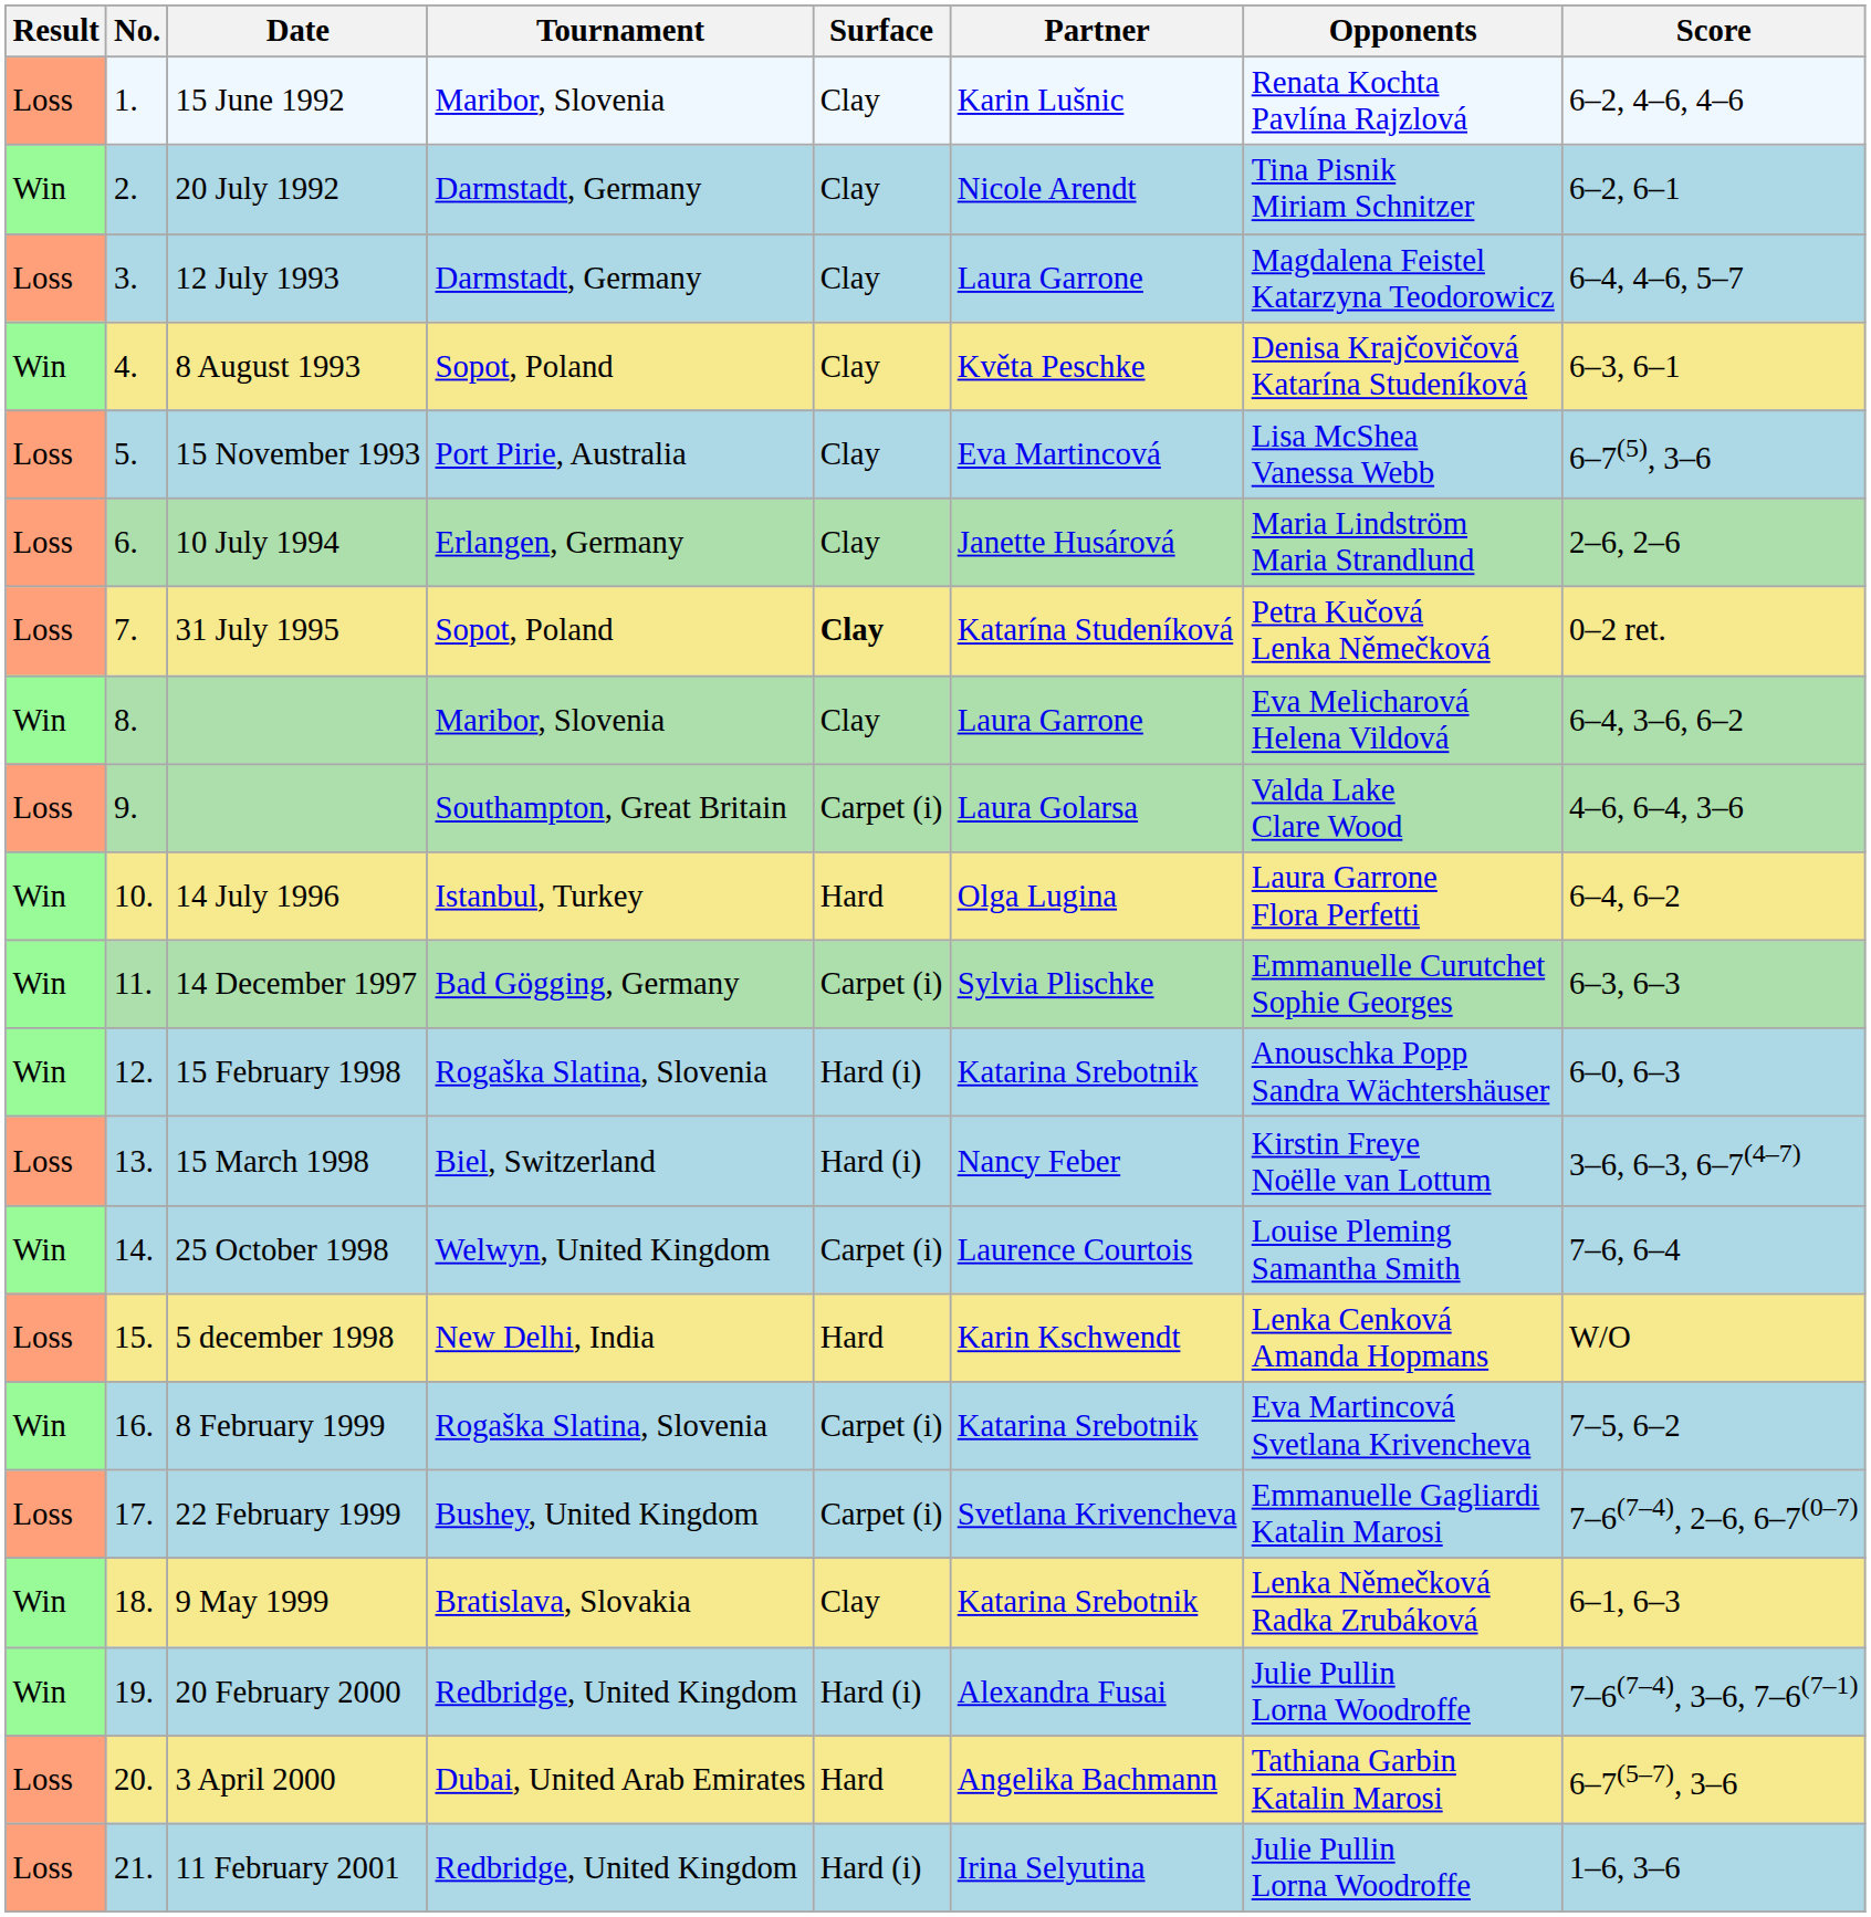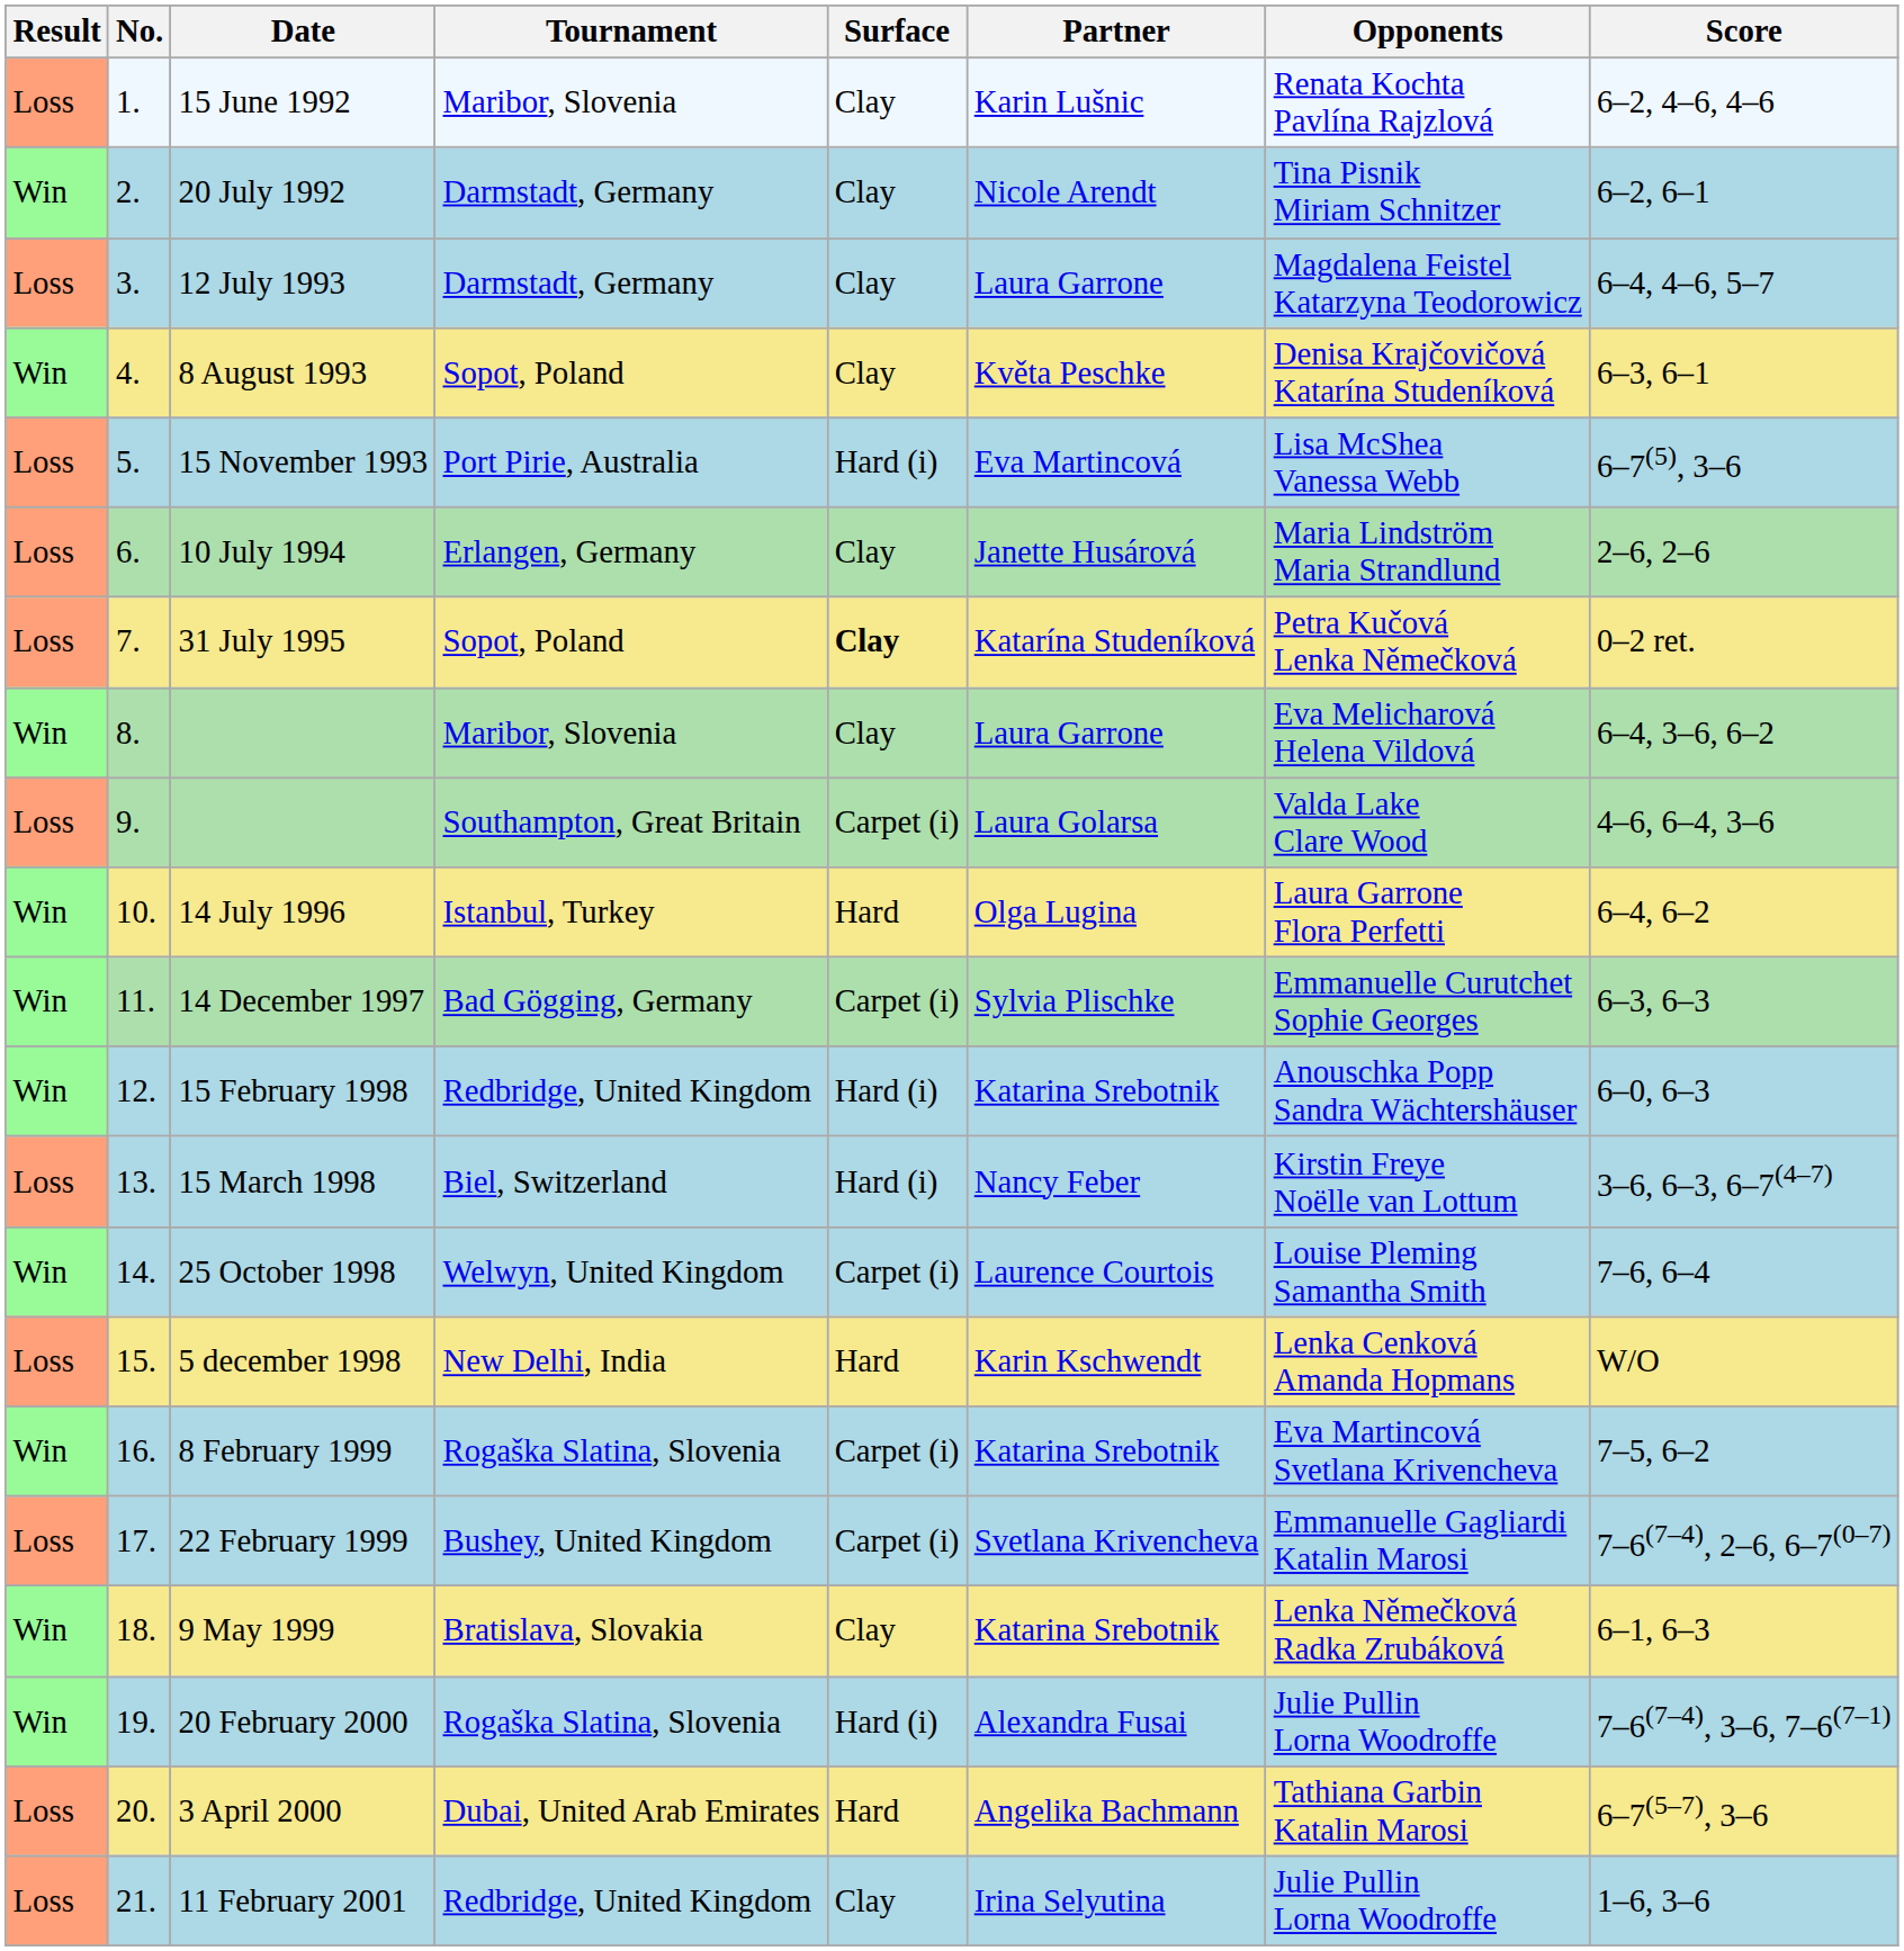15 November 1993 | Surface: Clay -> Hard (i)
15 February 1998 | Tournament: Rogaška Slatina, Slovenia -> Redbridge, United Kingdom
20 February 2000 | Tournament: Redbridge, United Kingdom -> Rogaška Slatina, Slovenia
11 February 2001 | Surface: Hard (i) -> Clay
